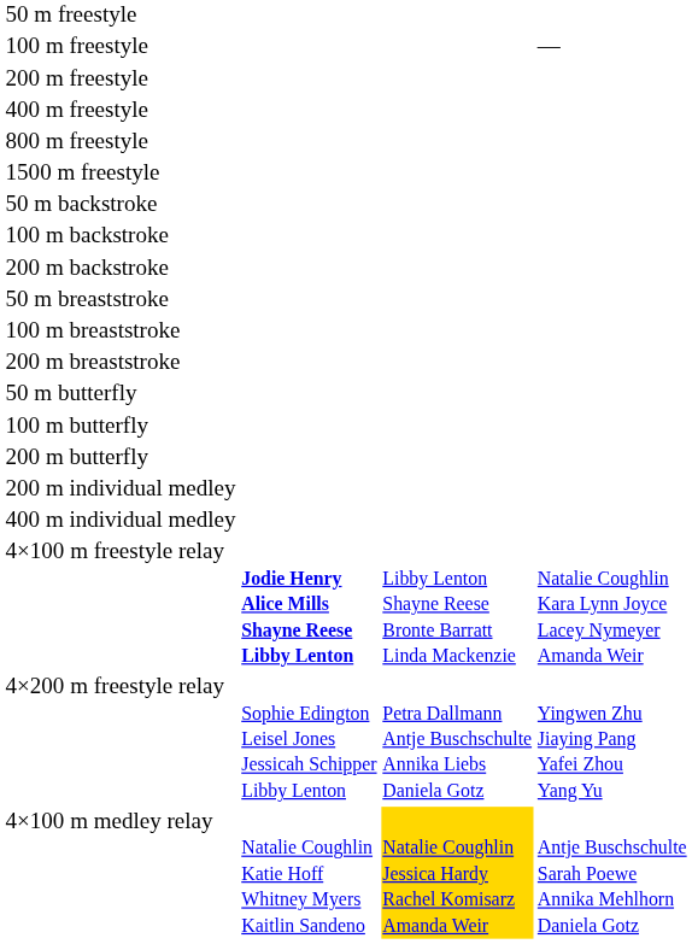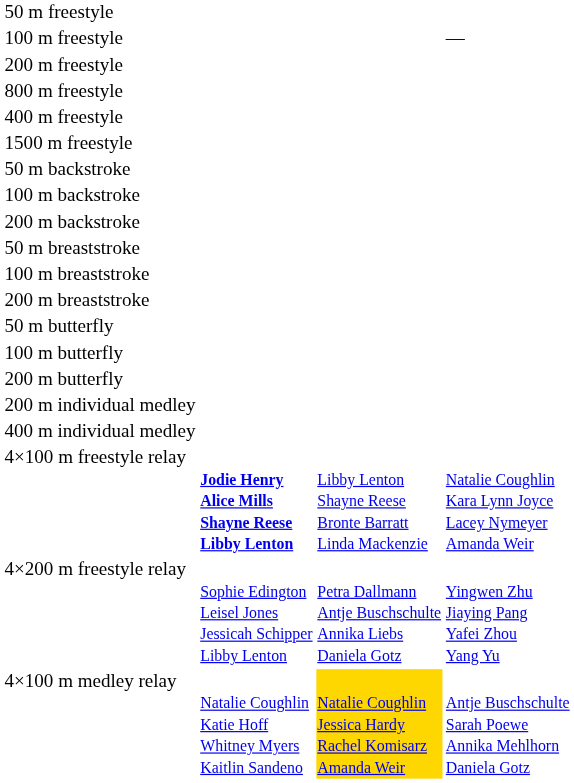rows swapped: 400 m freestyle <-> 800 m freestyle
